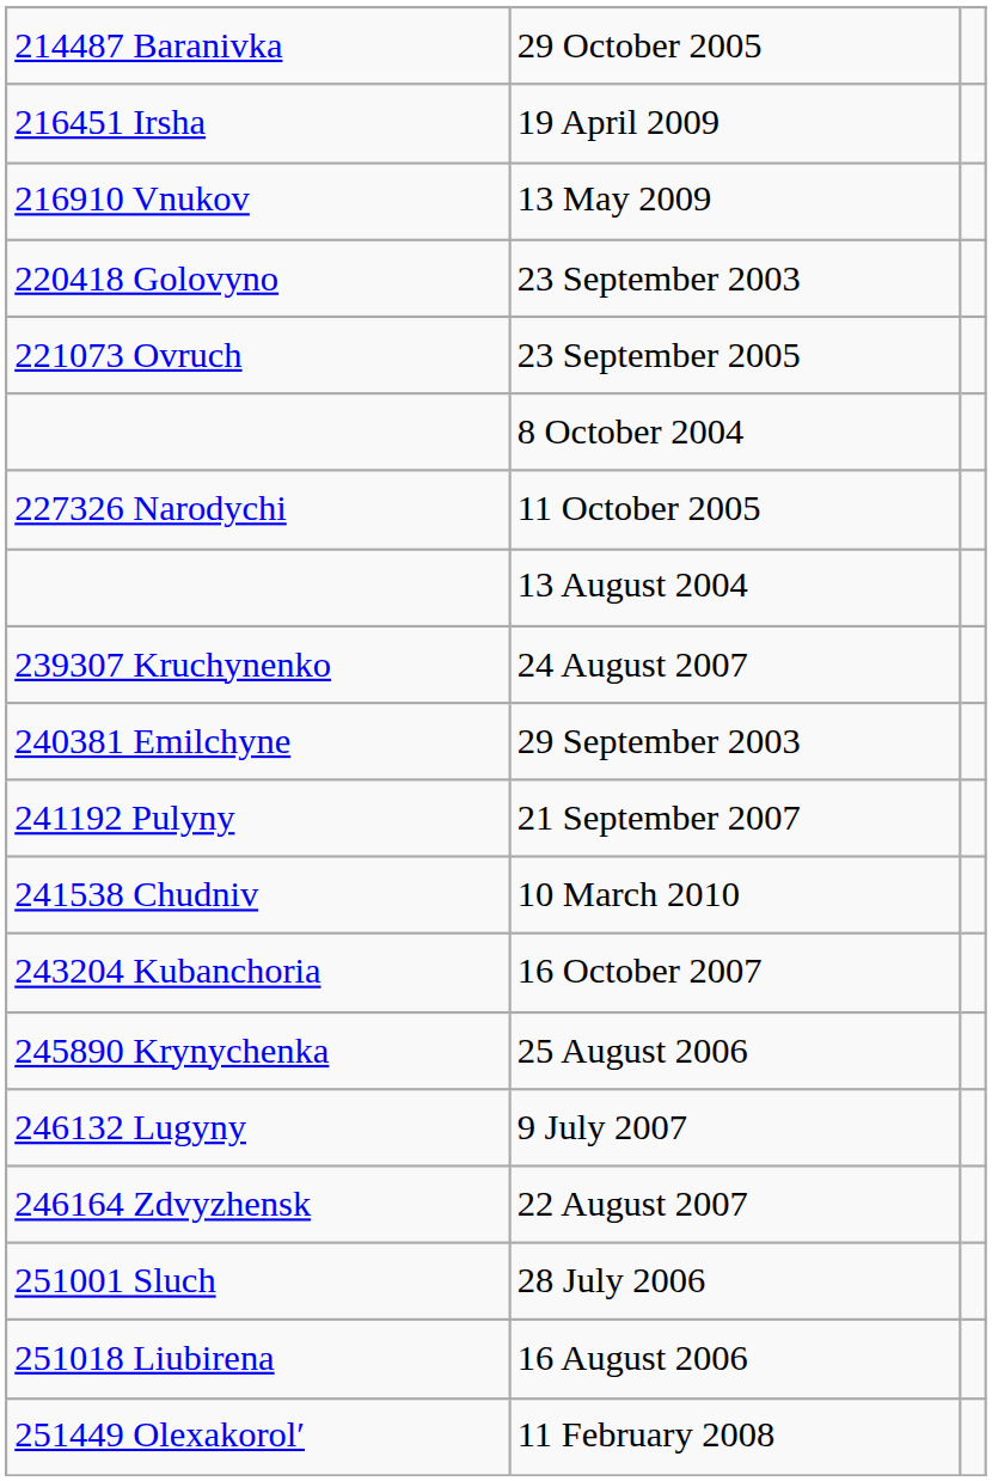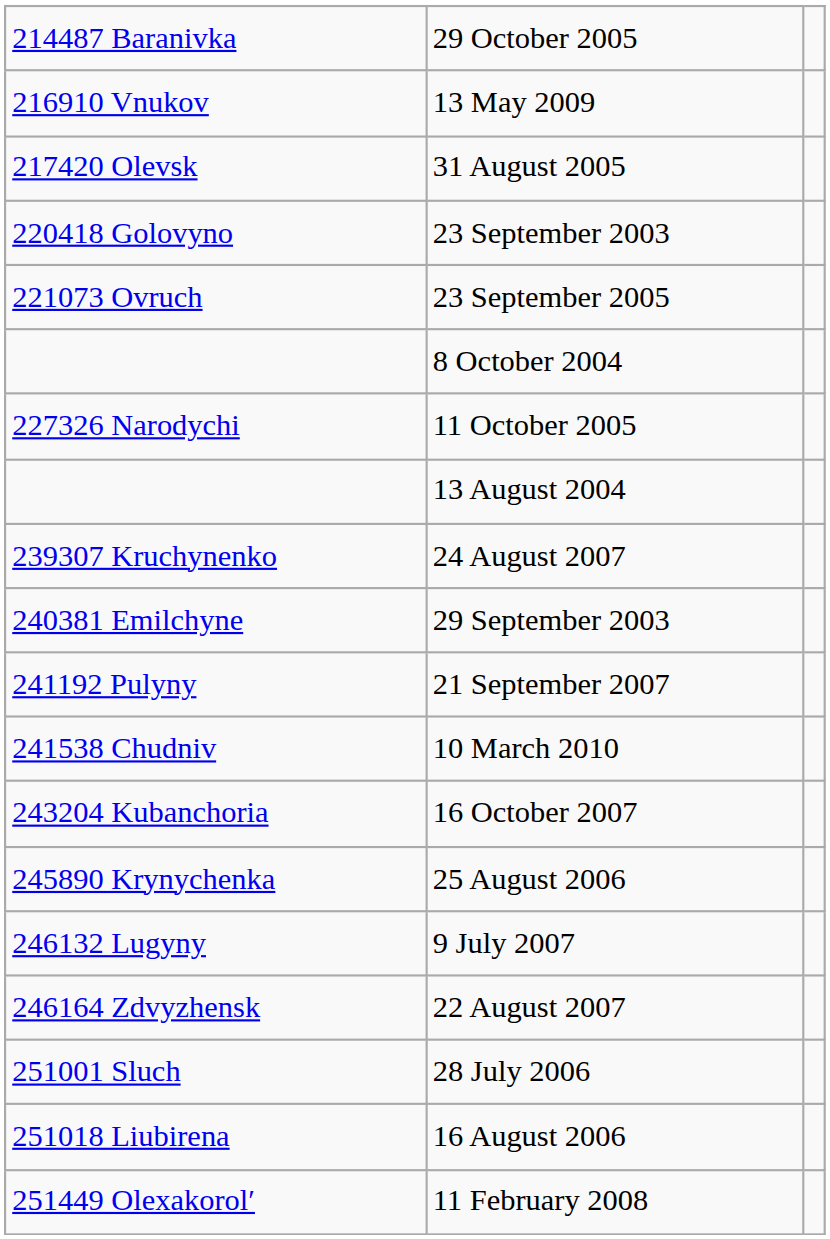- row: 216451 Irsha | 19 April 2009
+ row: 217420 Olevsk | 31 August 2005
